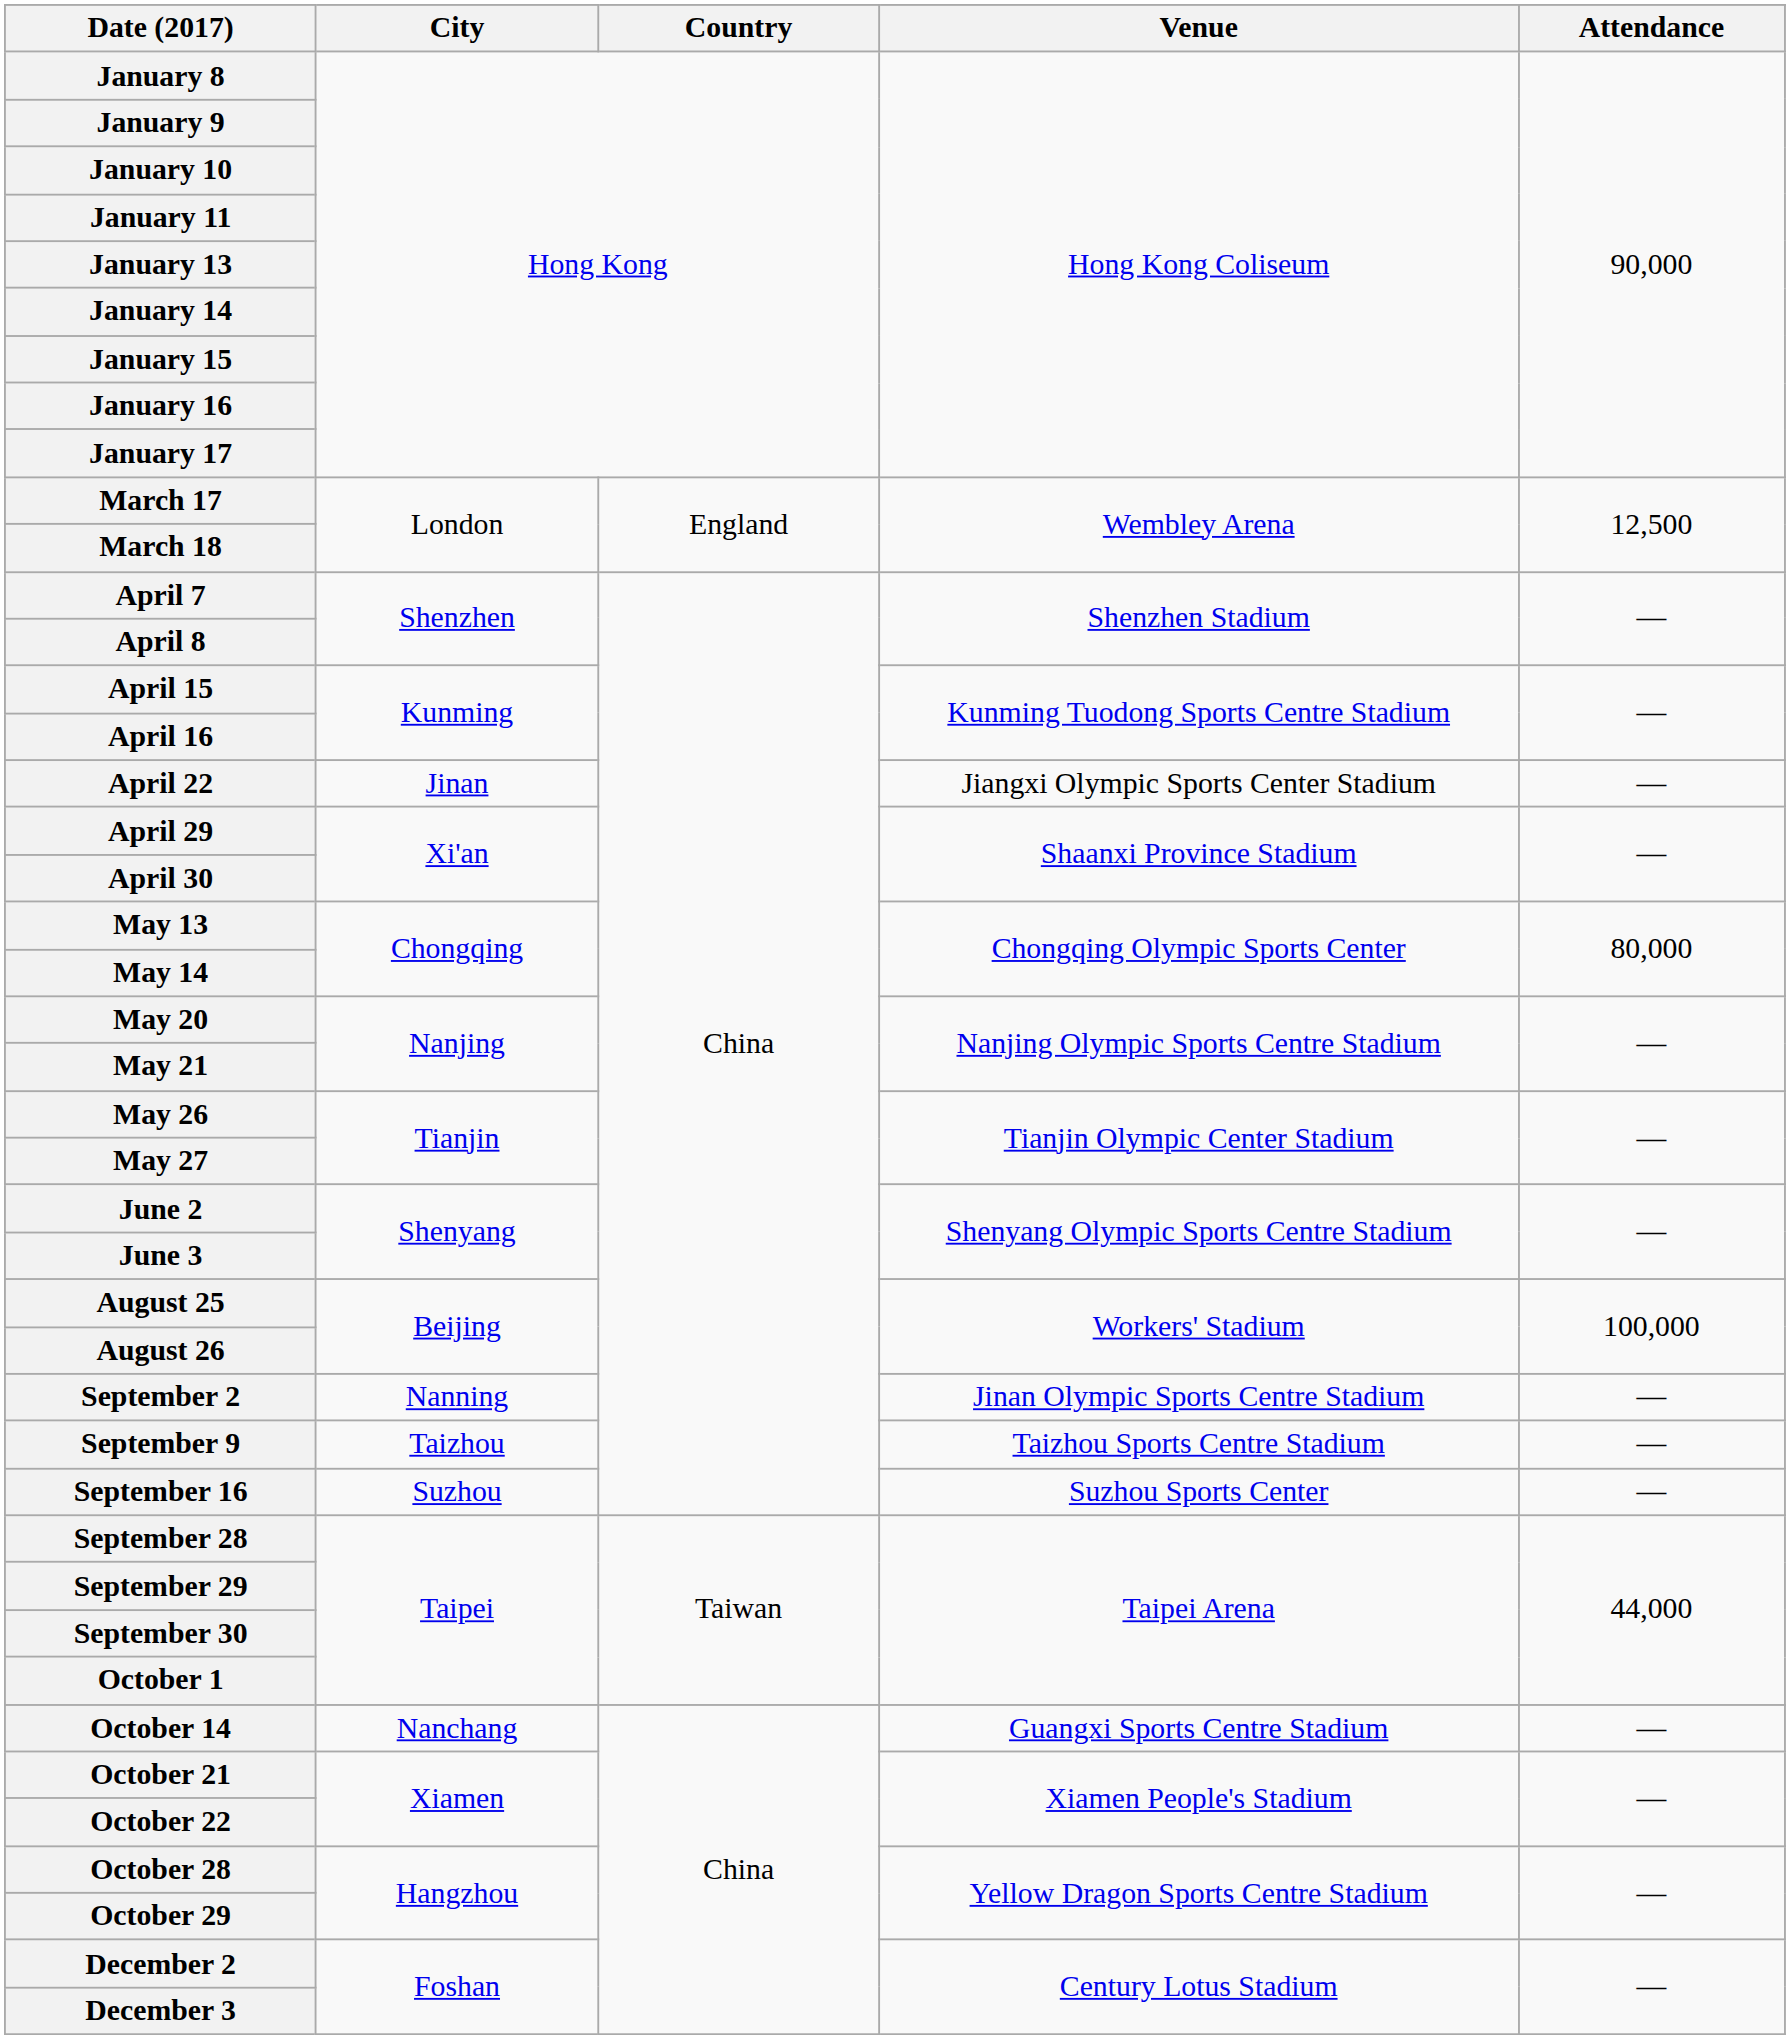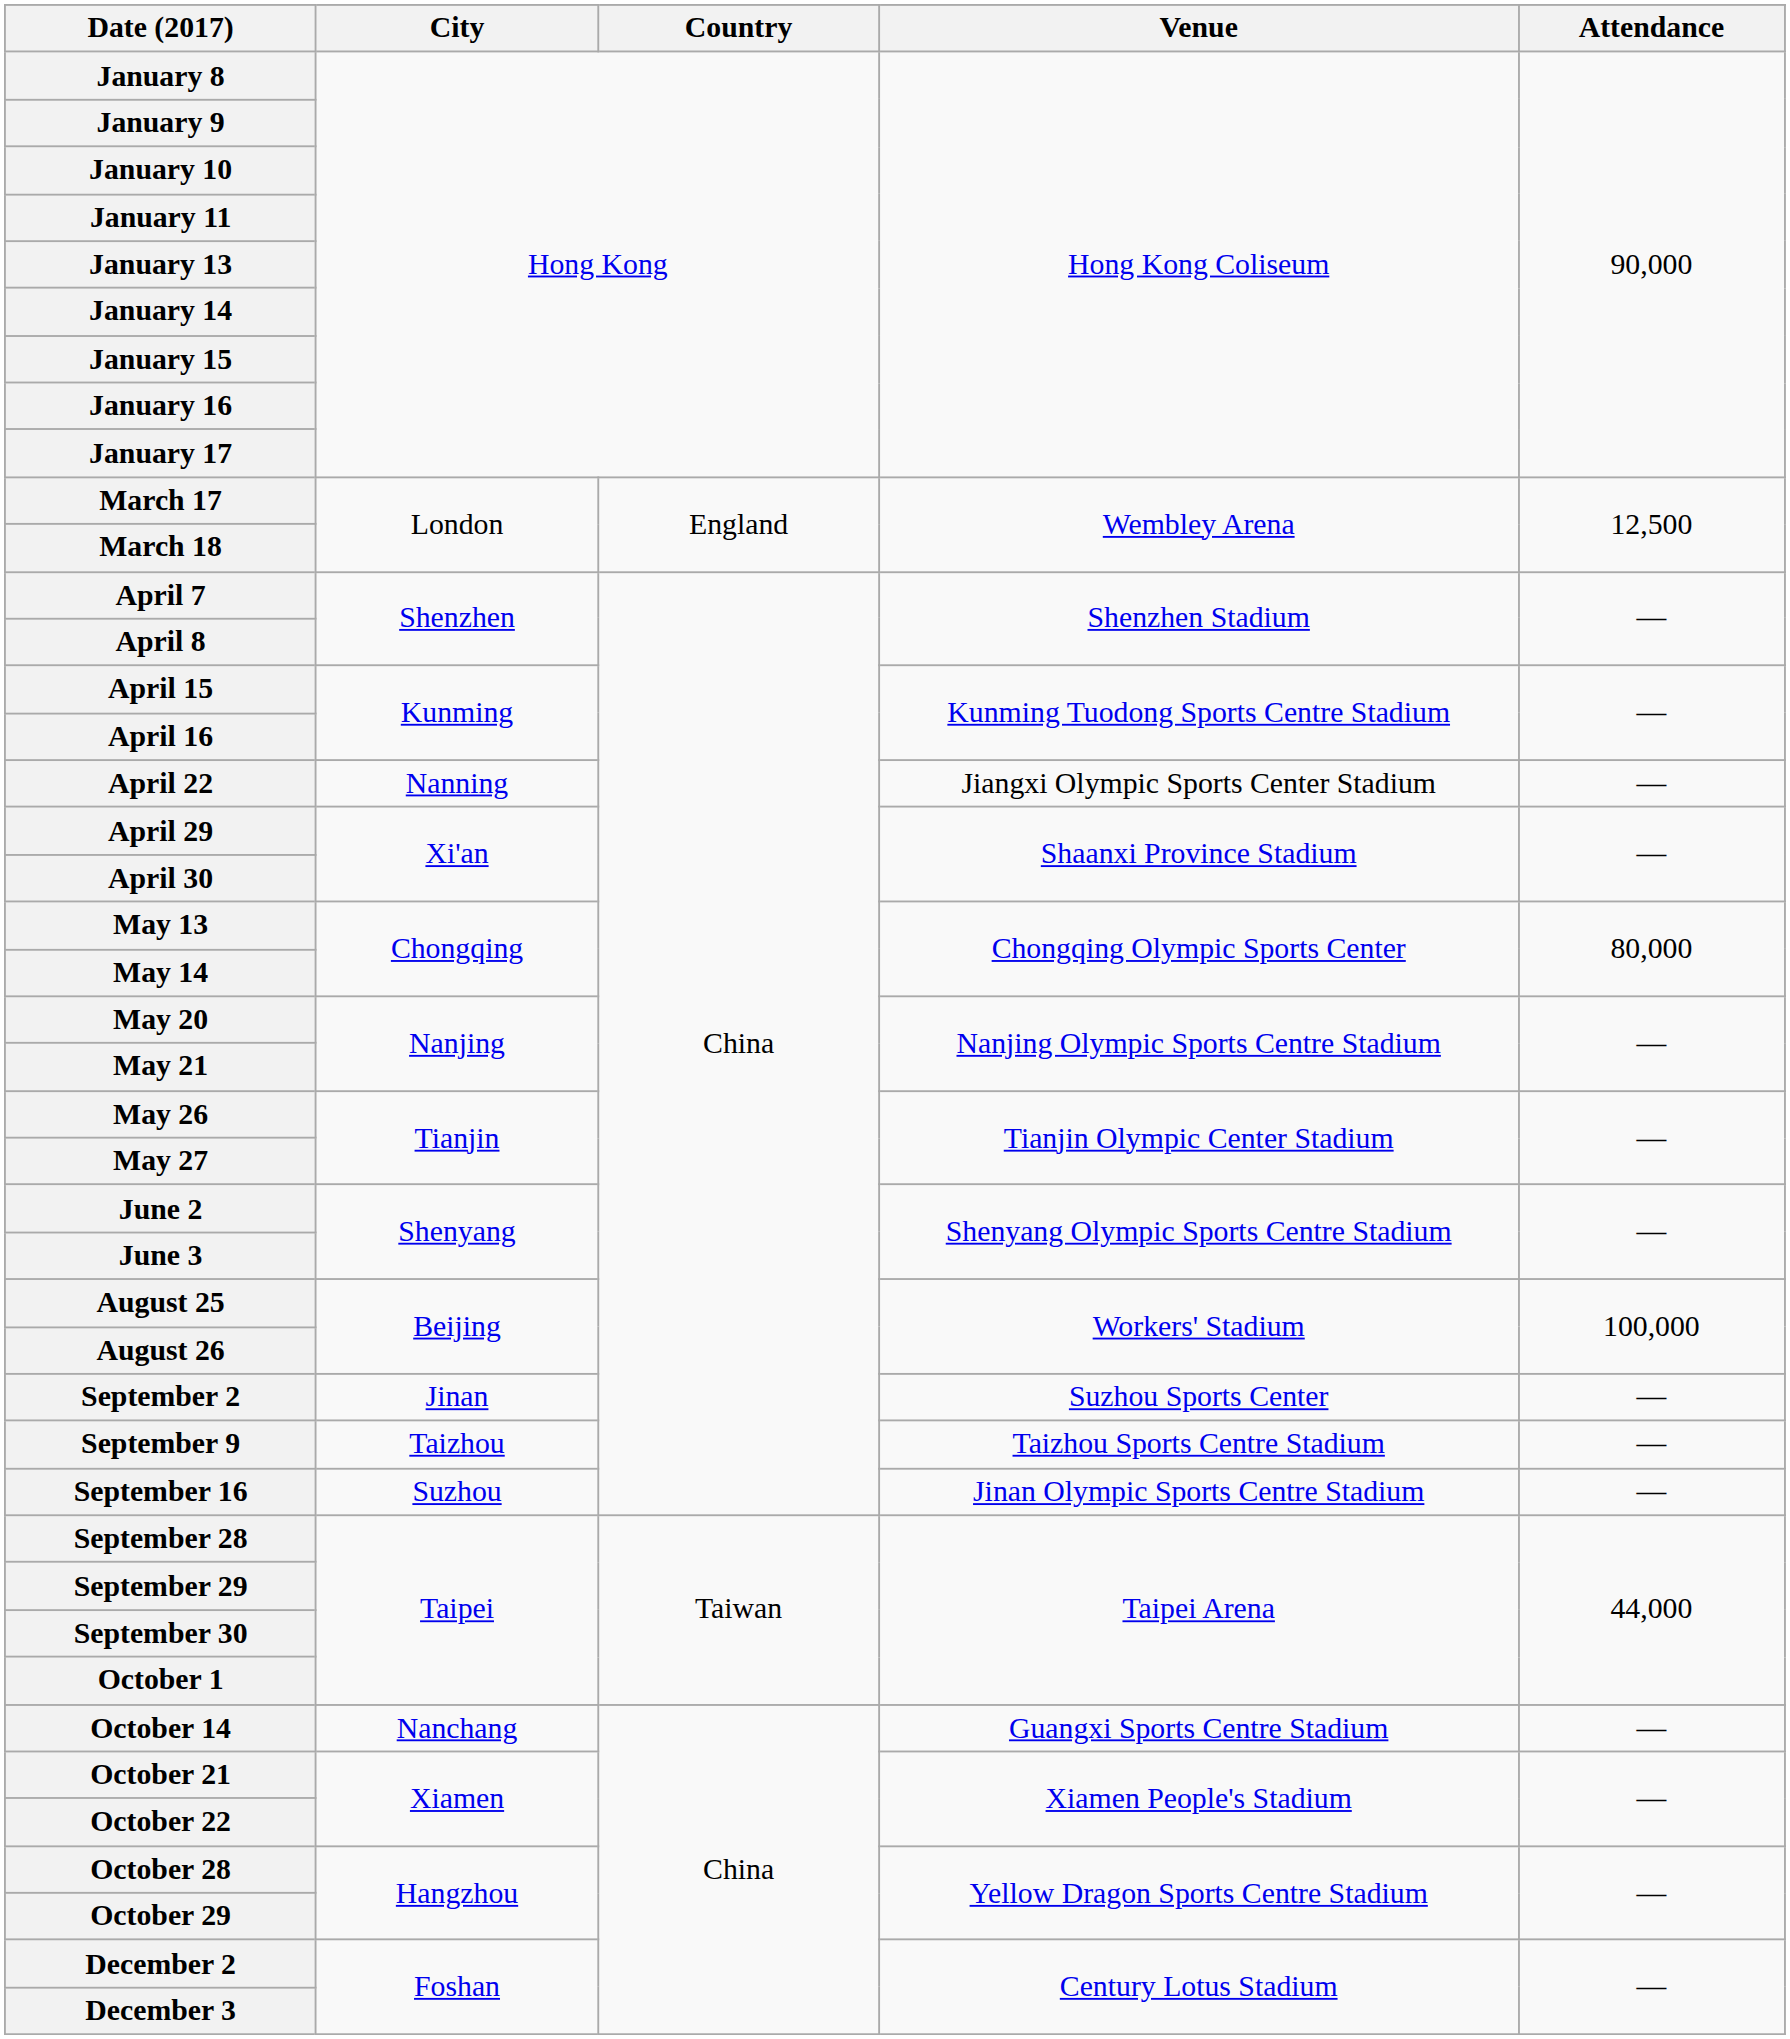April 22 | City: Jinan -> Nanning
September 2 | City: Nanning -> Jinan
September 2 | Venue: Jinan Olympic Sports Centre Stadium -> Suzhou Sports Center
September 16 | Venue: Suzhou Sports Center -> Jinan Olympic Sports Centre Stadium
